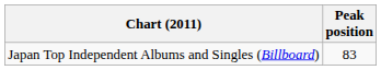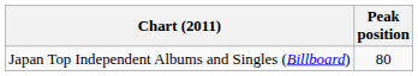Japan Top Independent Albums and Singles (Billboard) | Peak position: 83 -> 80
